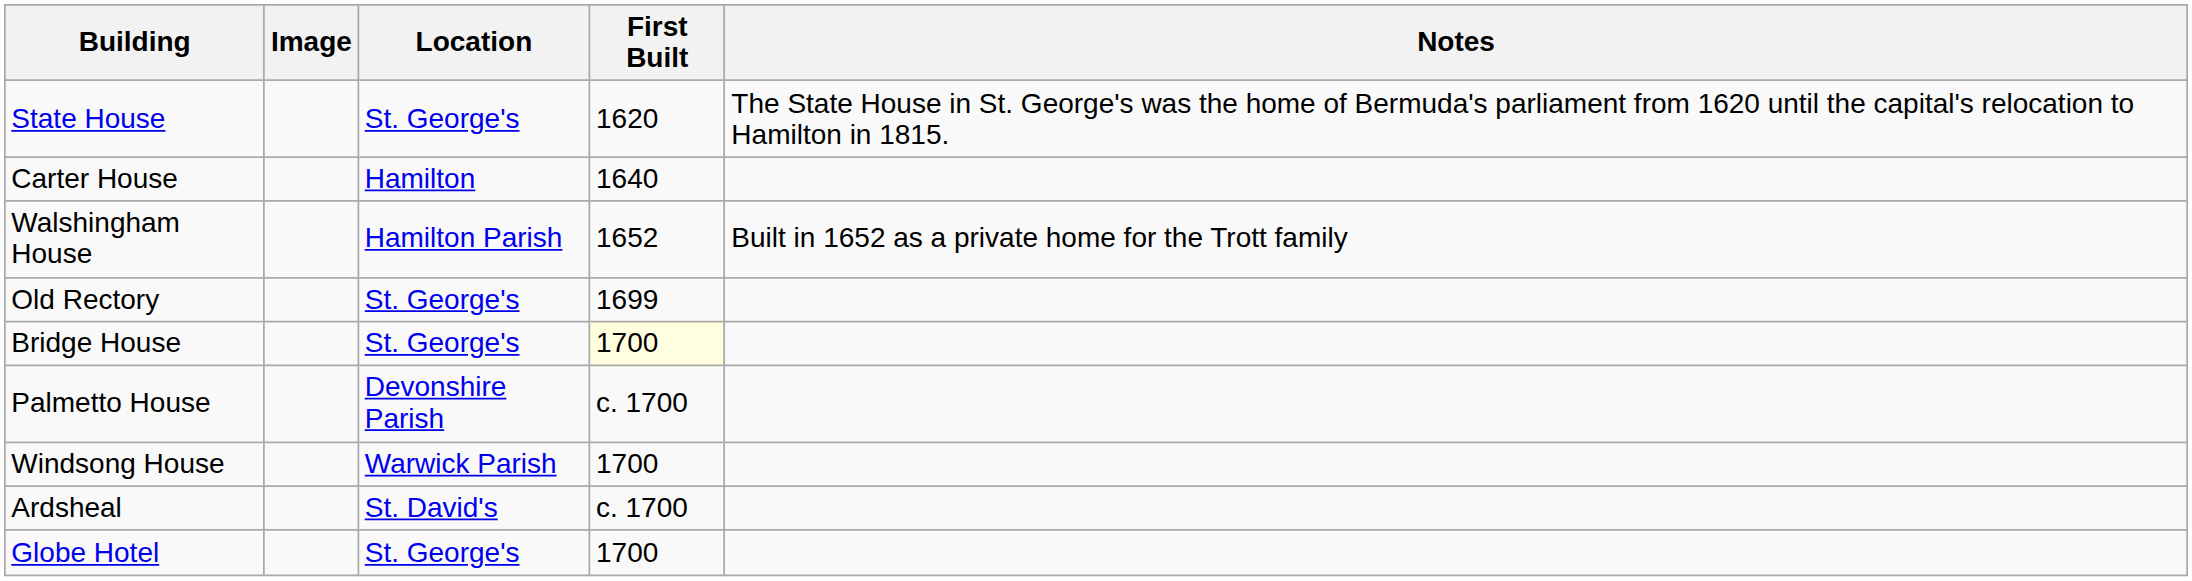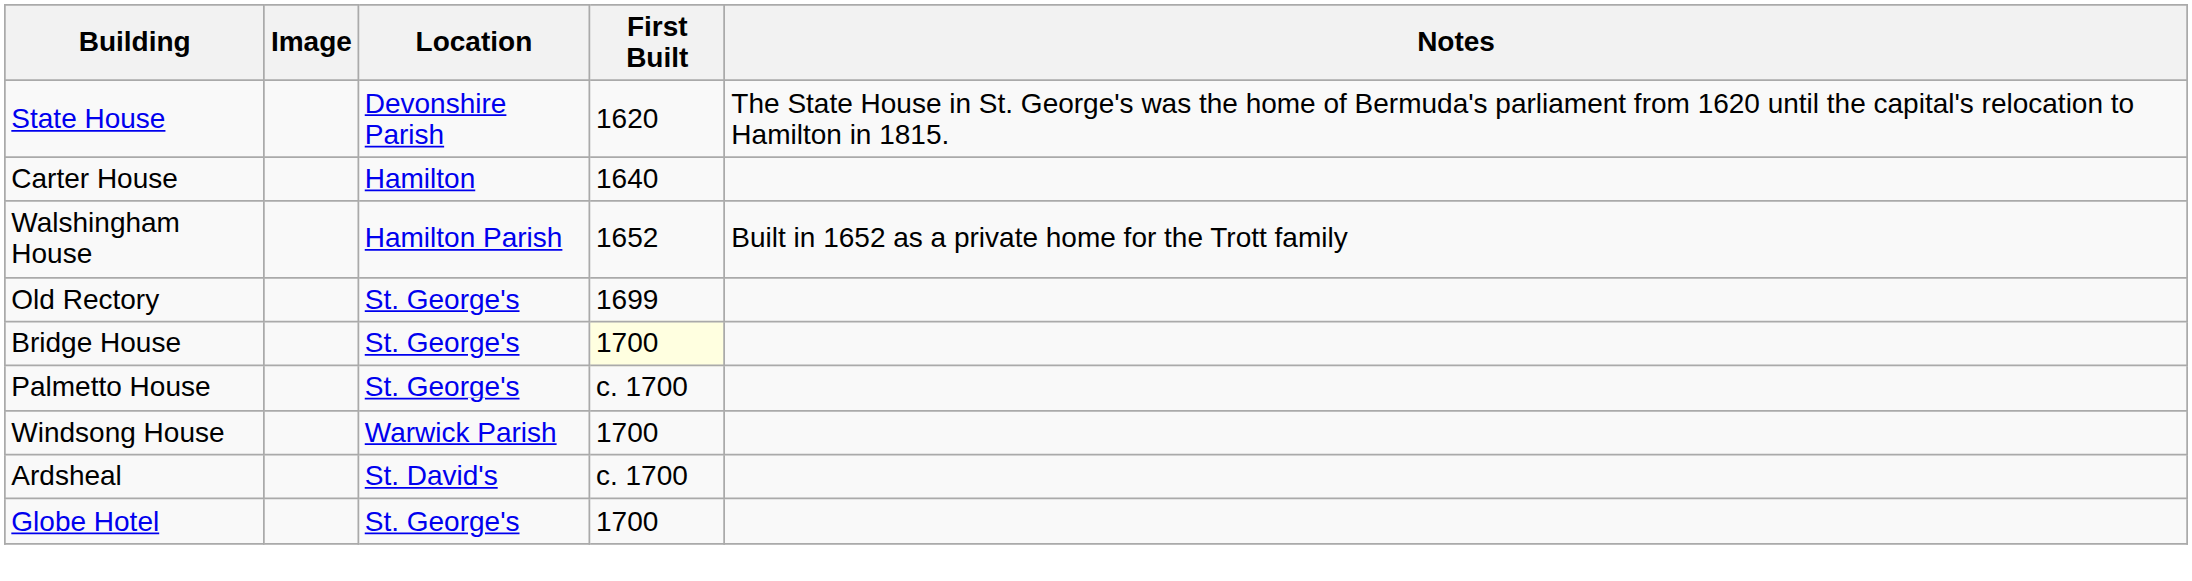State House | Location: St. George's -> Devonshire Parish
Palmetto House | Location: Devonshire Parish -> St. George's
